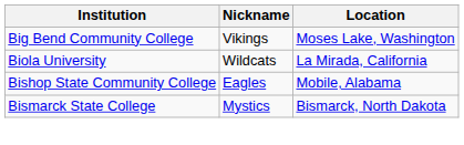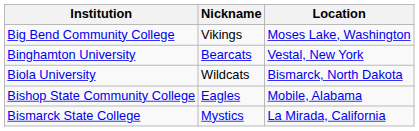+ row: Binghamton University | Bearcats | Vestal, New York
Biola University | Location: La Mirada, California -> Bismarck, North Dakota
Bismarck State College | Location: Bismarck, North Dakota -> La Mirada, California
